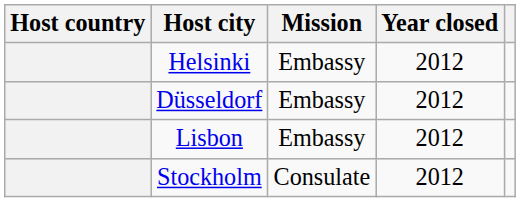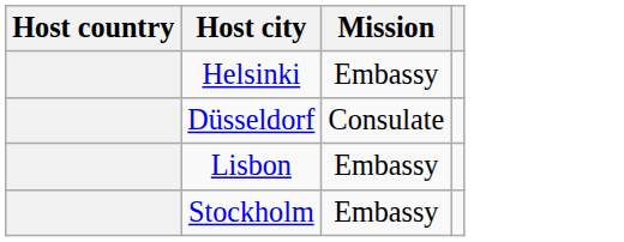- column: Year closed | 2012 | 2012 | 2012 | 2012
Düsseldorf | Mission: Embassy -> Consulate
Stockholm | Mission: Consulate -> Embassy
